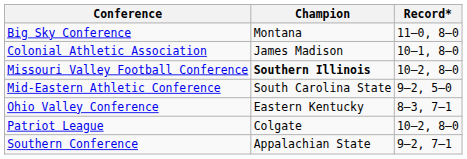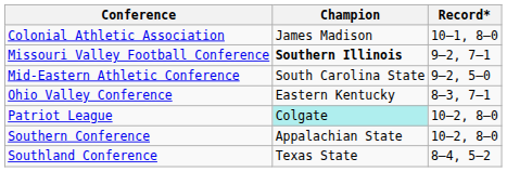- row: Big Sky Conference | Montana | 11–0, 8–0
Missouri Valley Football Conference | Record*: 10–2, 8–0 -> 9–2, 7–1
Patriot League | Champion: no background -> paleturquoise background
Southern Conference | Record*: 9–2, 7–1 -> 10–2, 8–0
+ row: Southland Conference | Texas State | 8–4, 5–2
